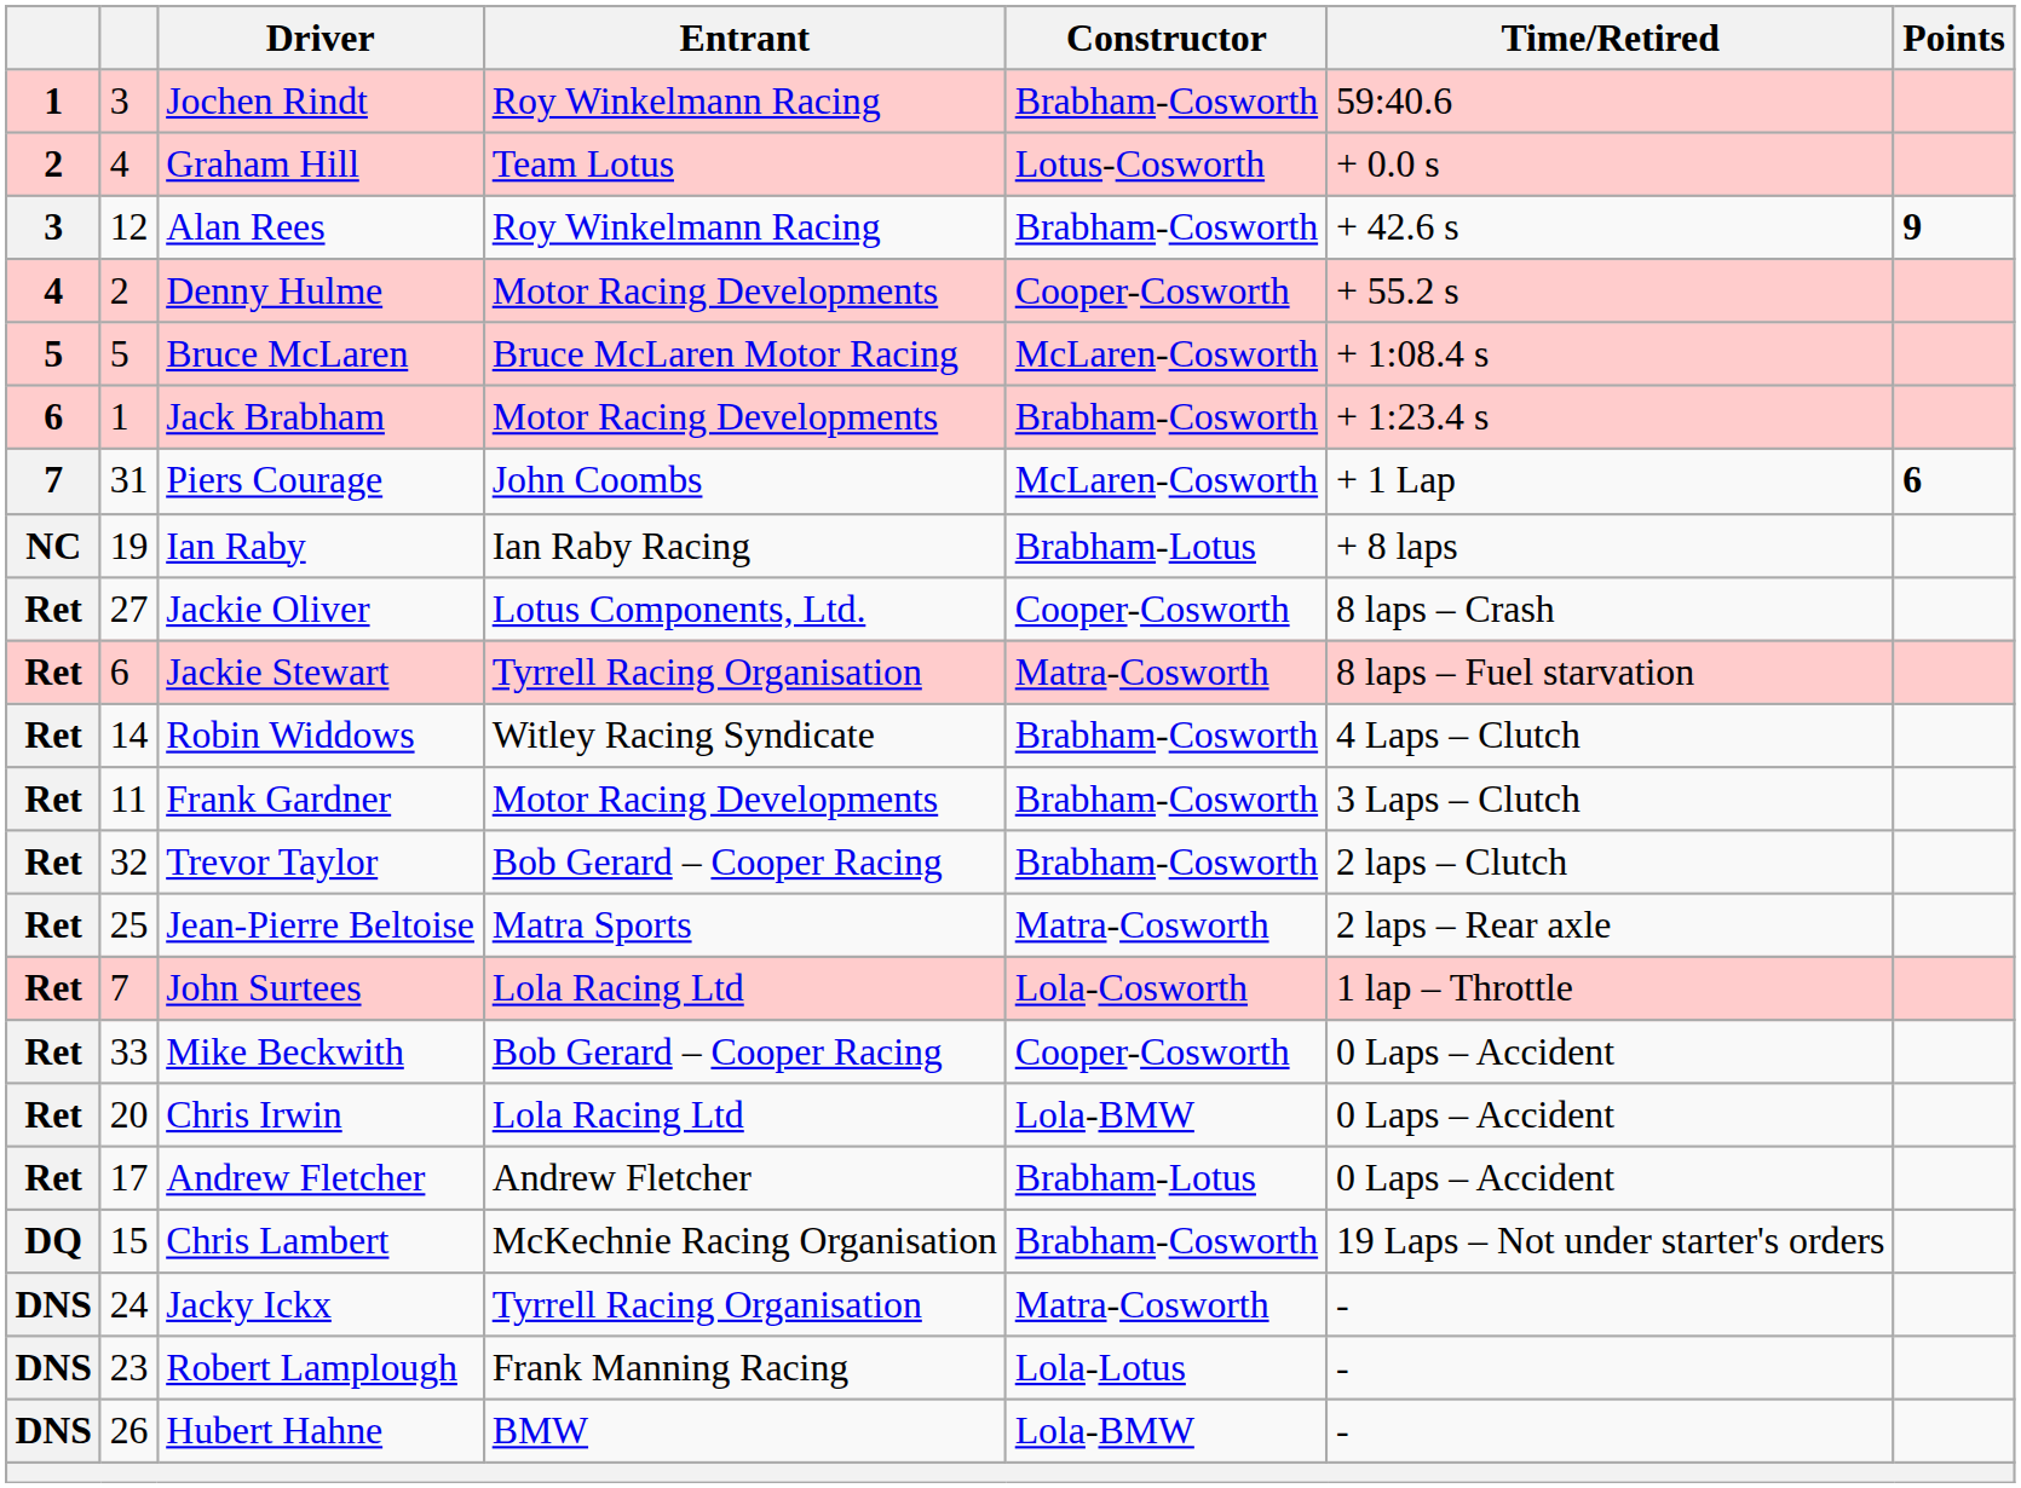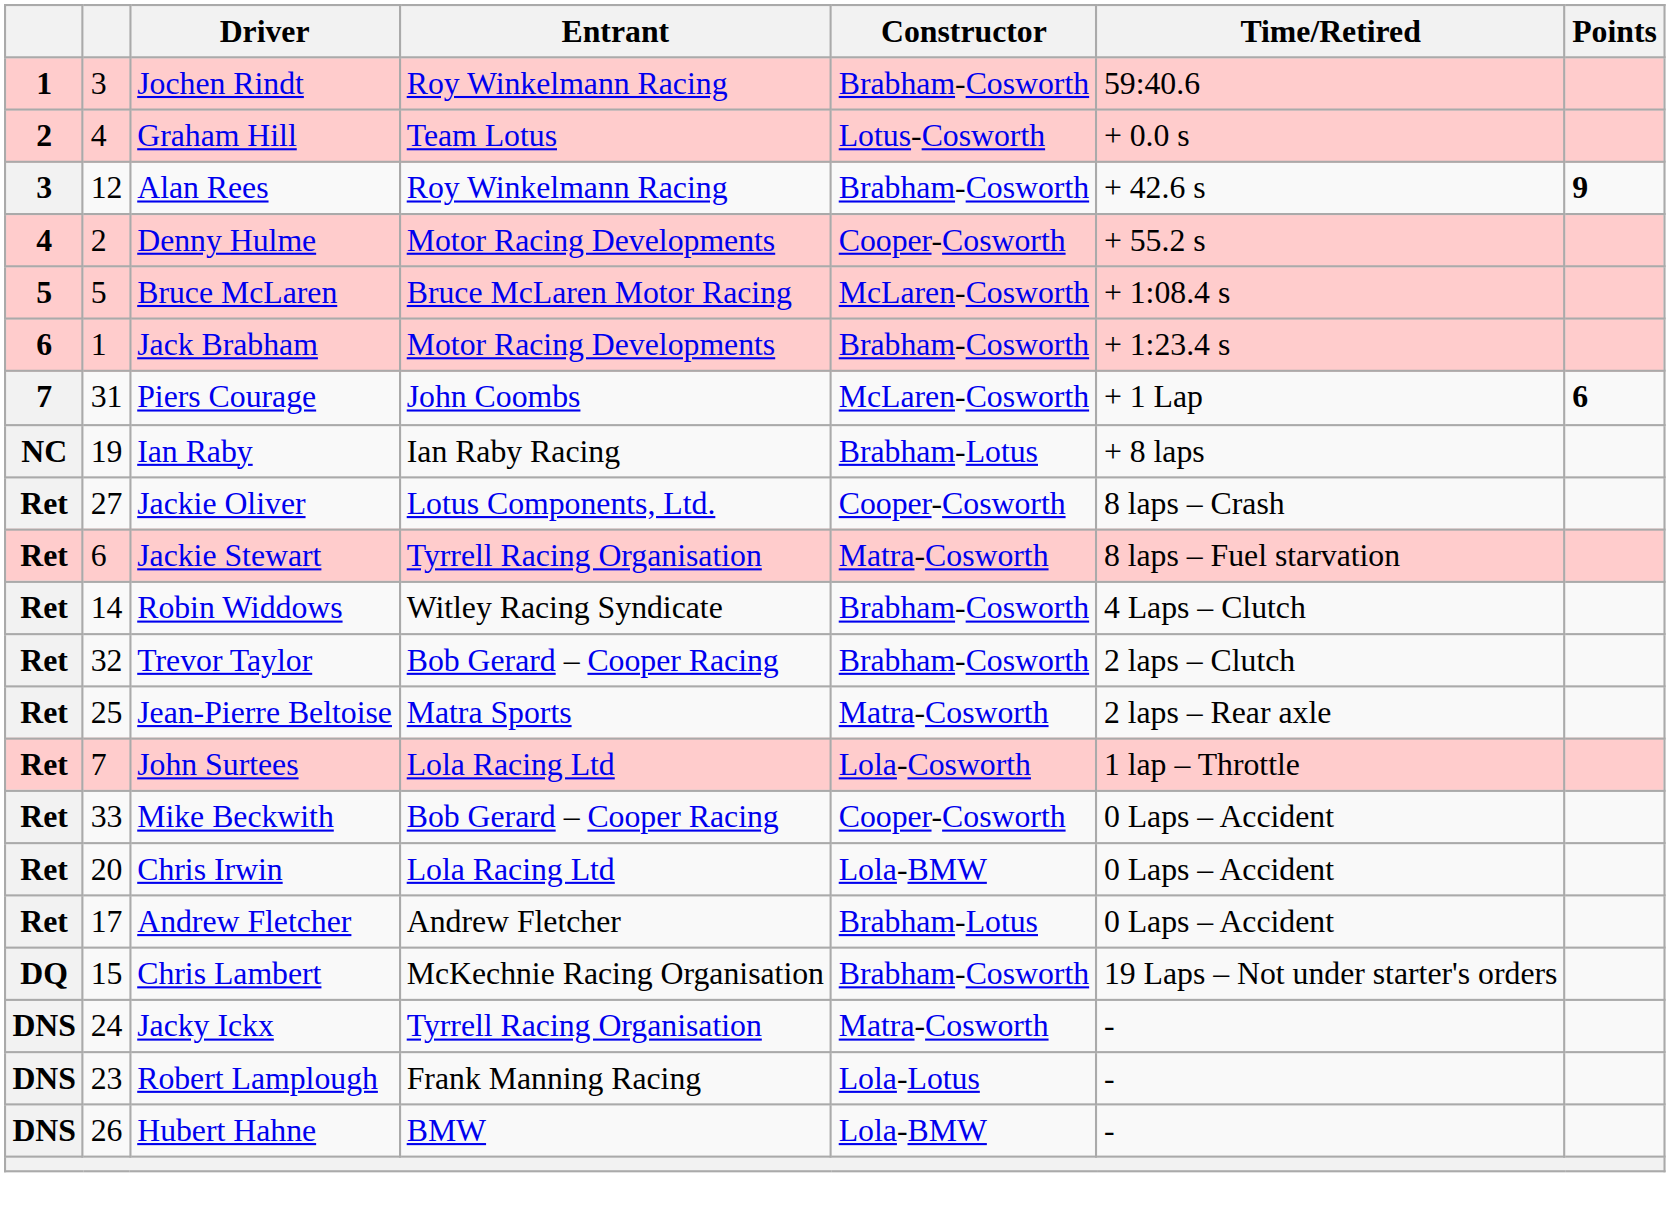- row: Ret | 11 | Frank Gardner | Motor Racing Developments | Brabham-Cosworth | 3 Laps – Clutch
